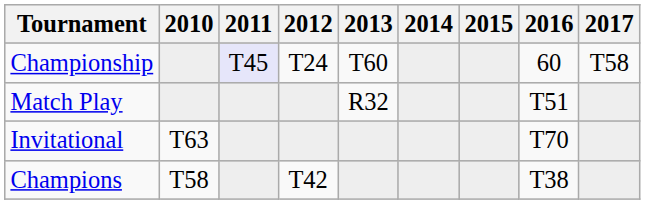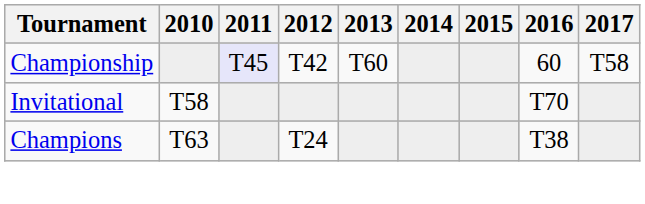Championship | 2012: T24 -> T42
- row: Match Play | R32 | T51
Invitational | 2010: T63 -> T58
Champions | 2010: T58 -> T63
Champions | 2012: T42 -> T24
